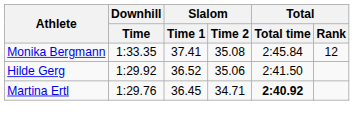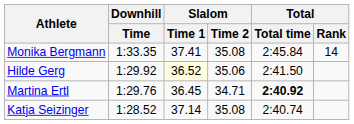Monika Bergmann | Total / Rank: 12 -> 14
Hilde Gerg | Slalom / Time 1: no background -> lightyellow background
+ row: Katja Seizinger | 1:28.52 | 37.14 | 35.08 | 2:40.74
